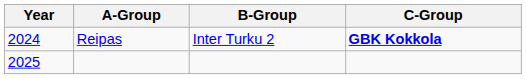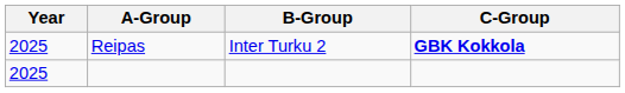Reipas | Year: 2024 -> 2025
